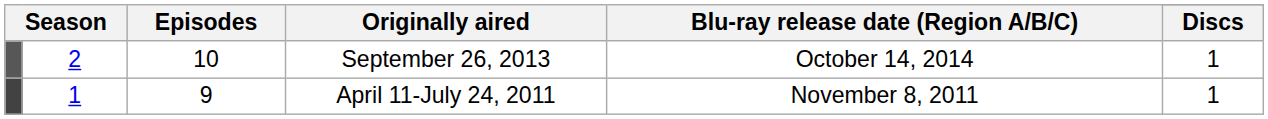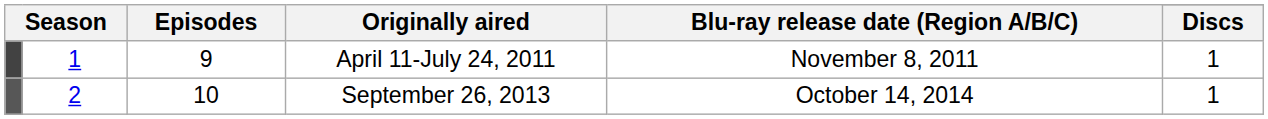rows swapped: April 11-July 24, 2011 <-> September 26, 2013
